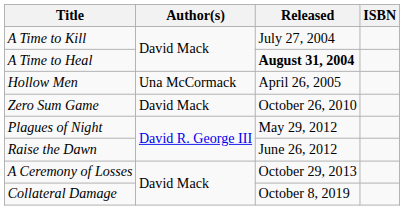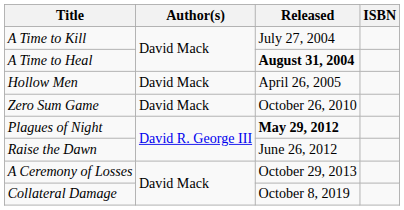Hollow Men | Author(s): Una McCormack -> David Mack
Plagues of Night | Released: normal -> bold
